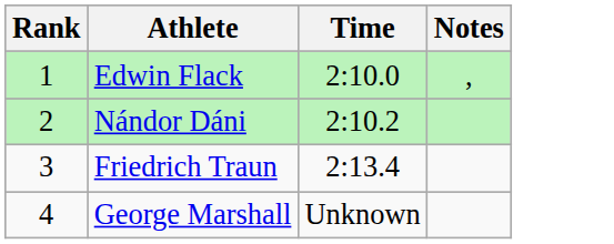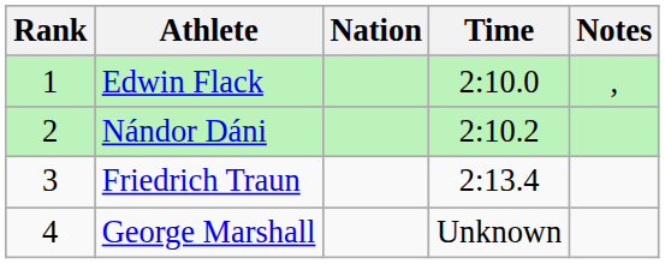+ column: Nation
